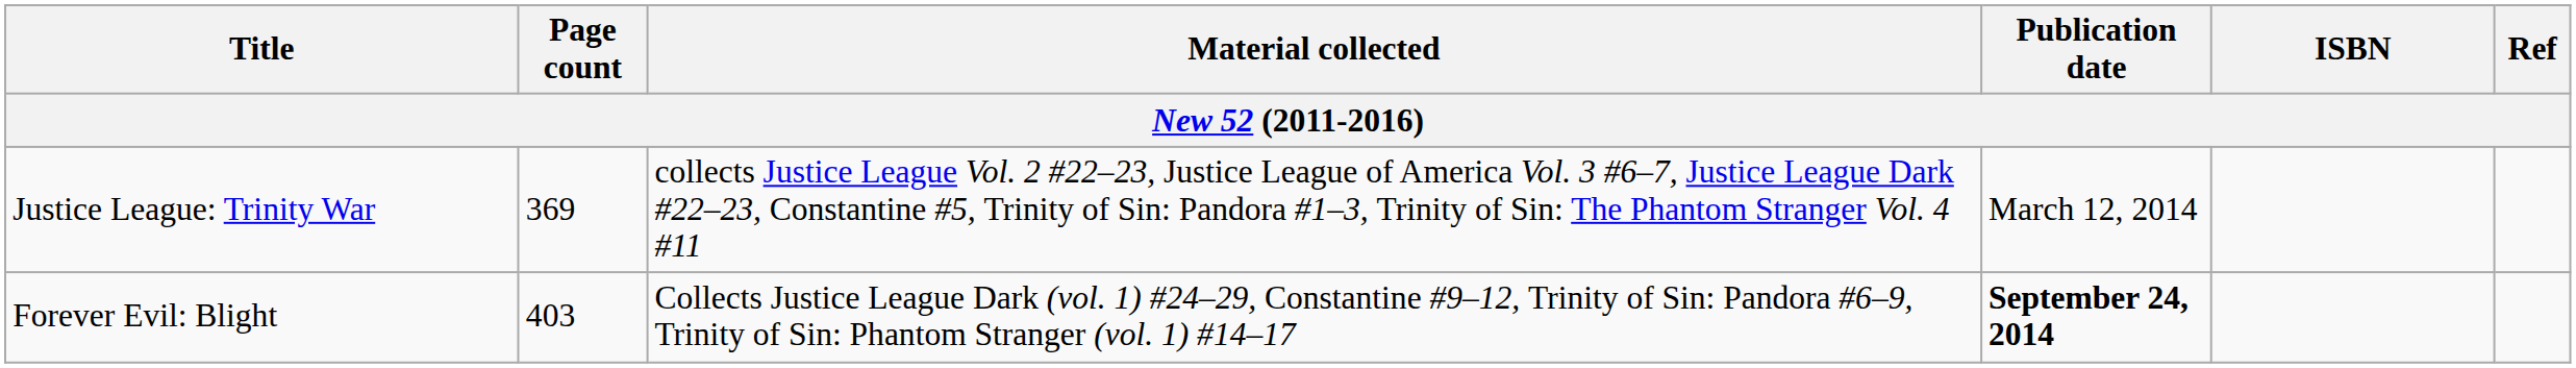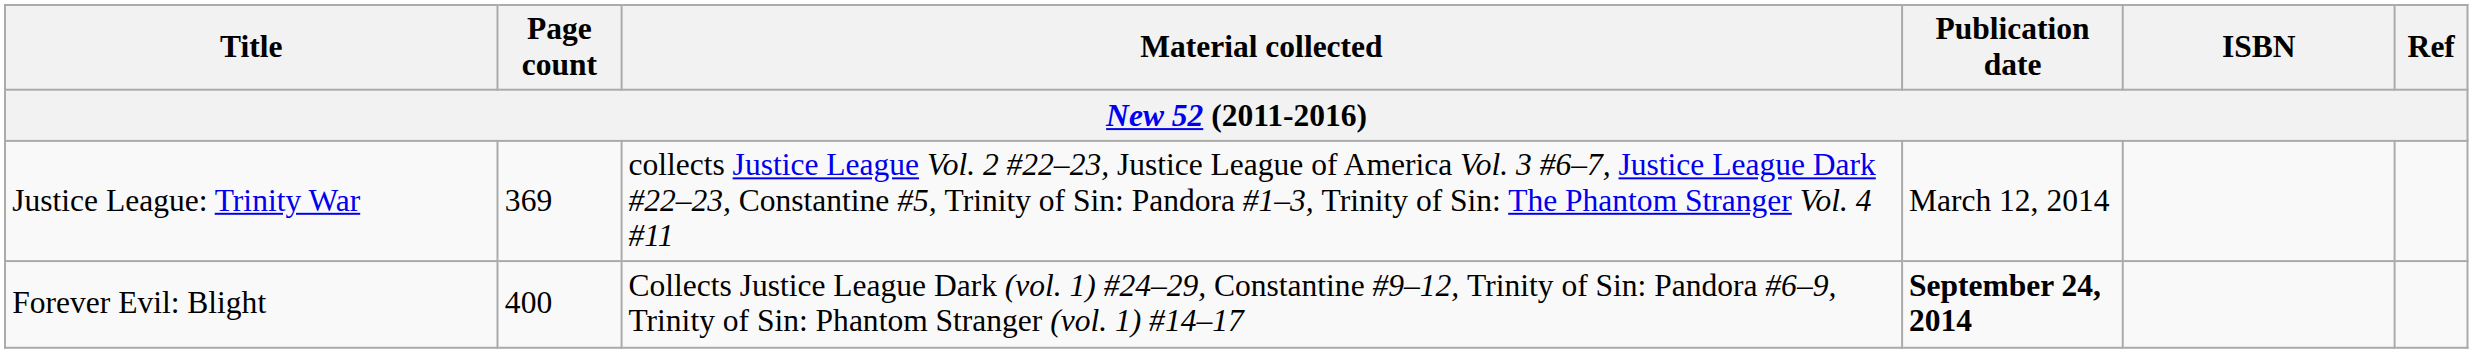Forever Evil: Blight | Page count: 403 -> 400
